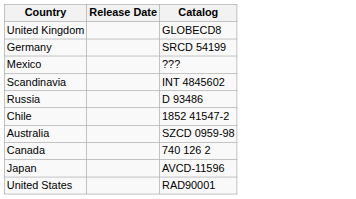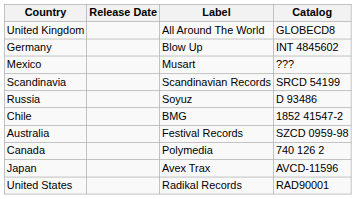+ column: Label | All Around The World | Blow Up | Musart | Scandinavian Records | Soyuz | BMG | Festival Records | Polymedia | Avex Trax | Radikal Records
Germany | Catalog: SRCD 54199 -> INT 4845602
Scandinavia | Catalog: INT 4845602 -> SRCD 54199
